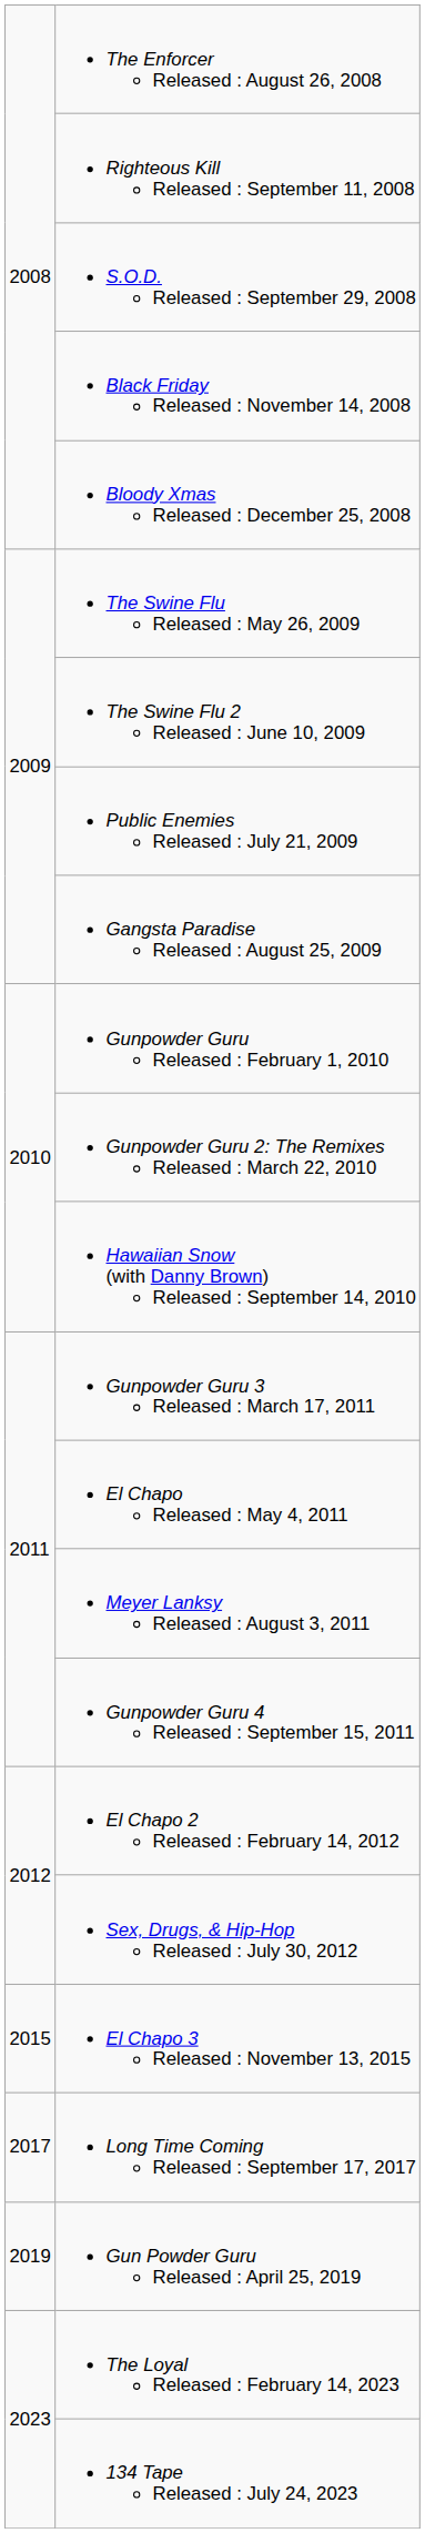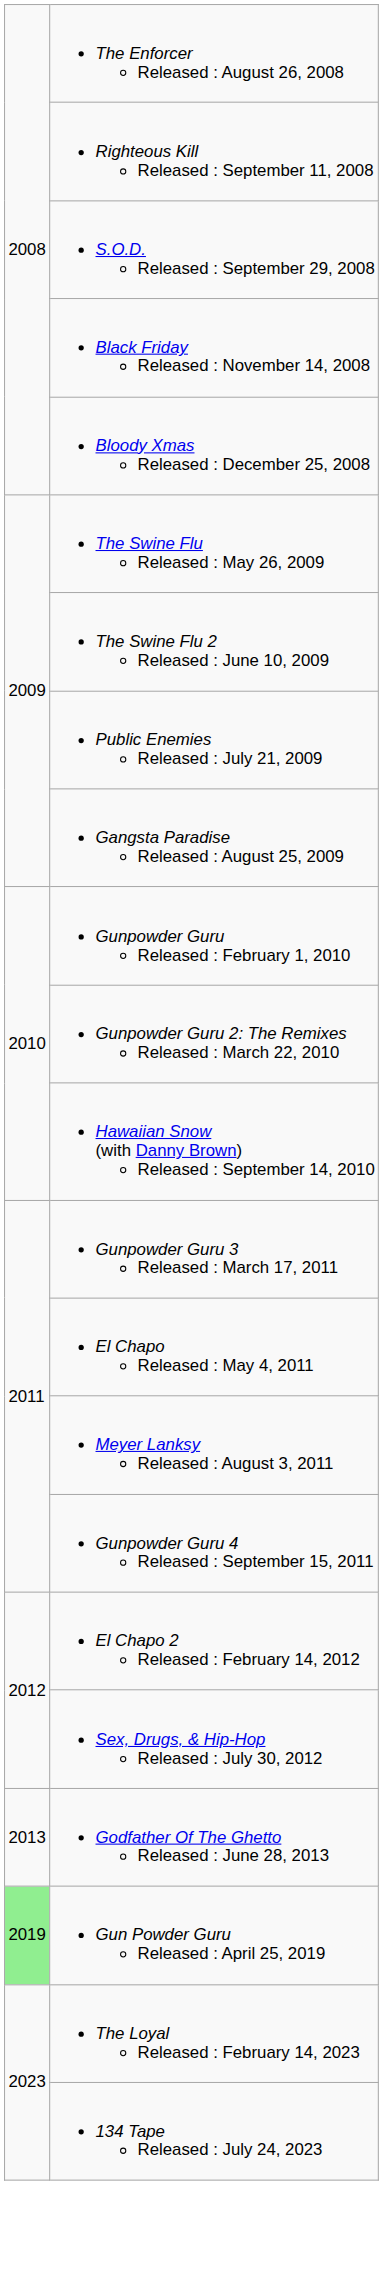+ row: 2013 | Godfather Of The Ghetto Released : June 28, 2013
- row: 2015 | El Chapo 3 Released : November 13, 2015
- row: 2017 | Long Time Coming Released : September 17, 2017
Gun Powder Guru Released : April 25, 2019 | column 1: no background -> lightgreen background
